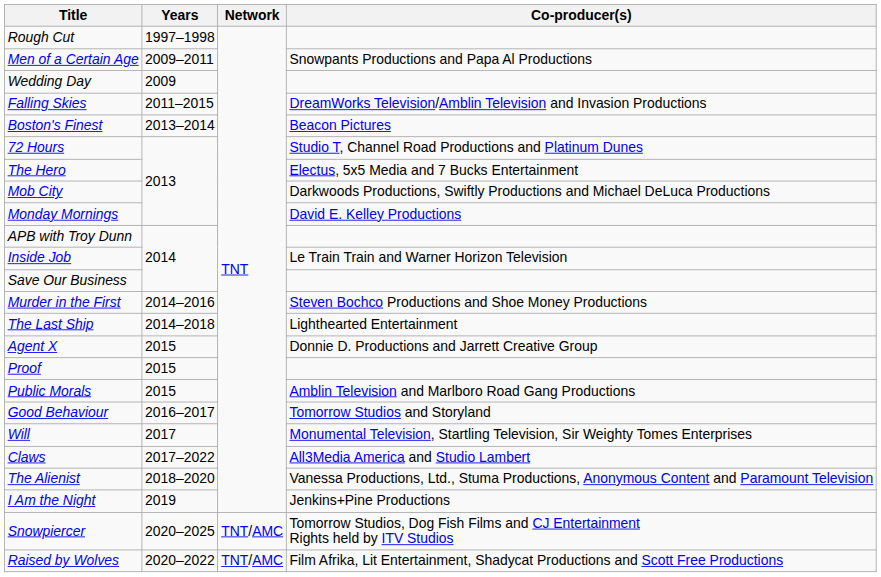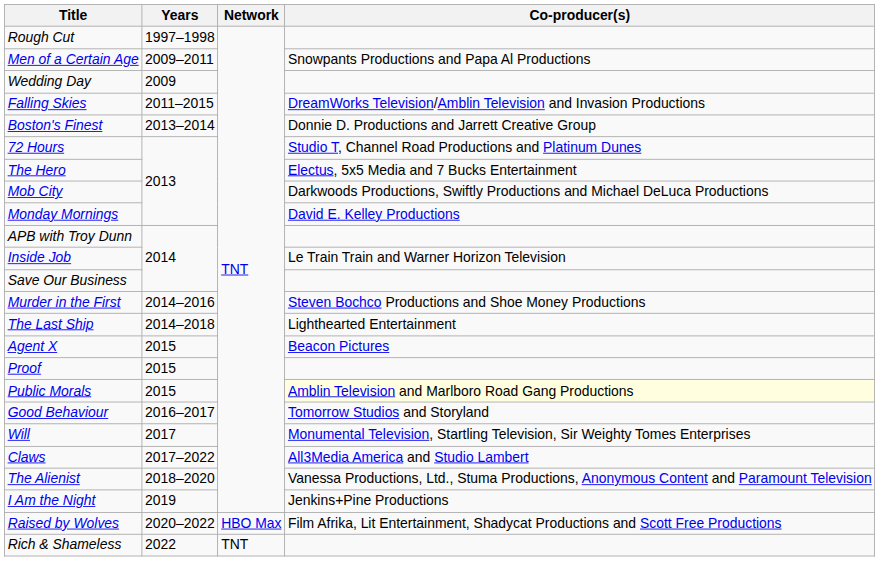Boston's Finest | Co-producer(s): Beacon Pictures -> Donnie D. Productions and Jarrett Creative Group
Agent X | Co-producer(s): Donnie D. Productions and Jarrett Creative Group -> Beacon Pictures
Public Morals | Co-producer(s): no background -> lightyellow background
- row: Snowpiercer | 2020–2025 | TNT/AMC | Tomorrow Studios, Dog Fish Films and CJ Entertainment Rights held by ITV Studios
Raised by Wolves | Network: TNT/AMC -> HBO Max
+ row: Rich & Shameless | 2022 | TNT
